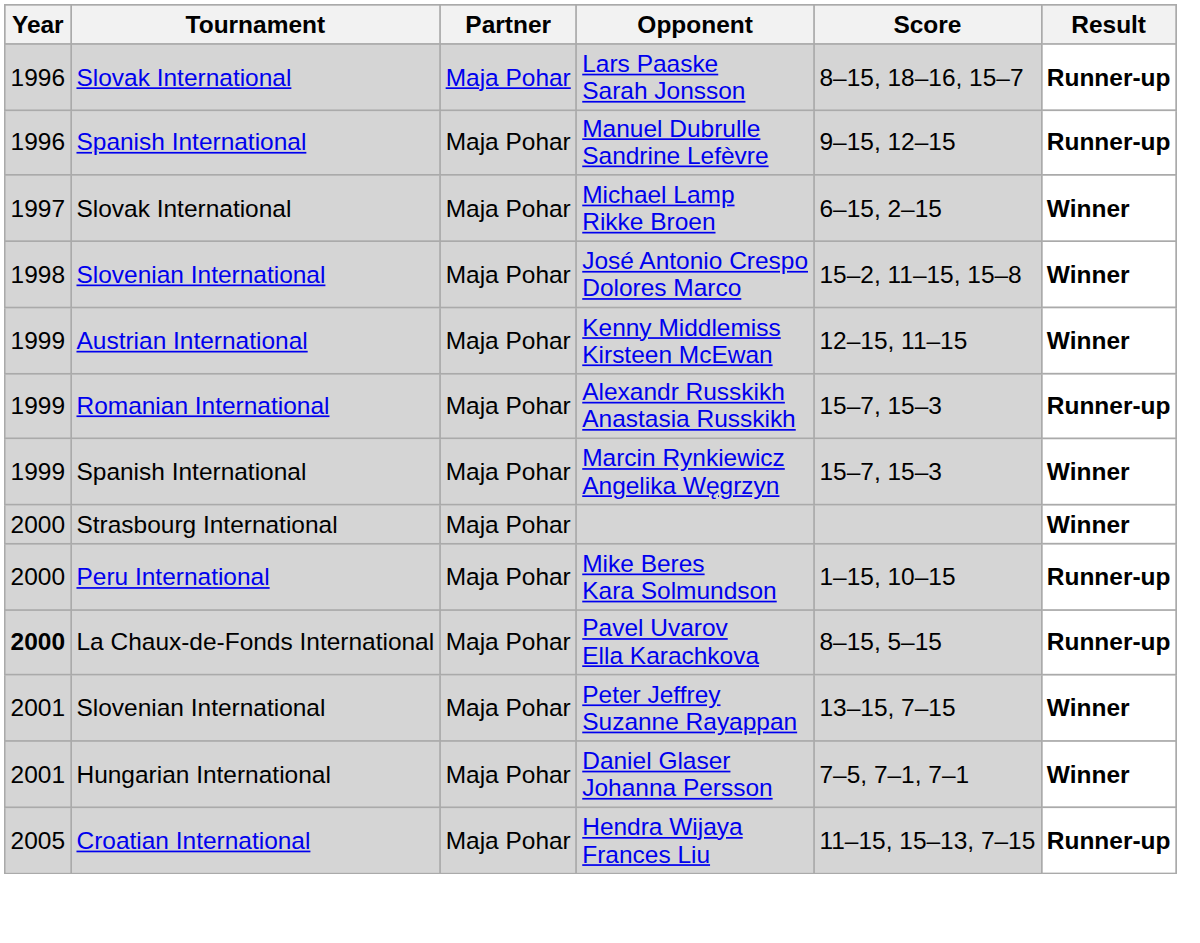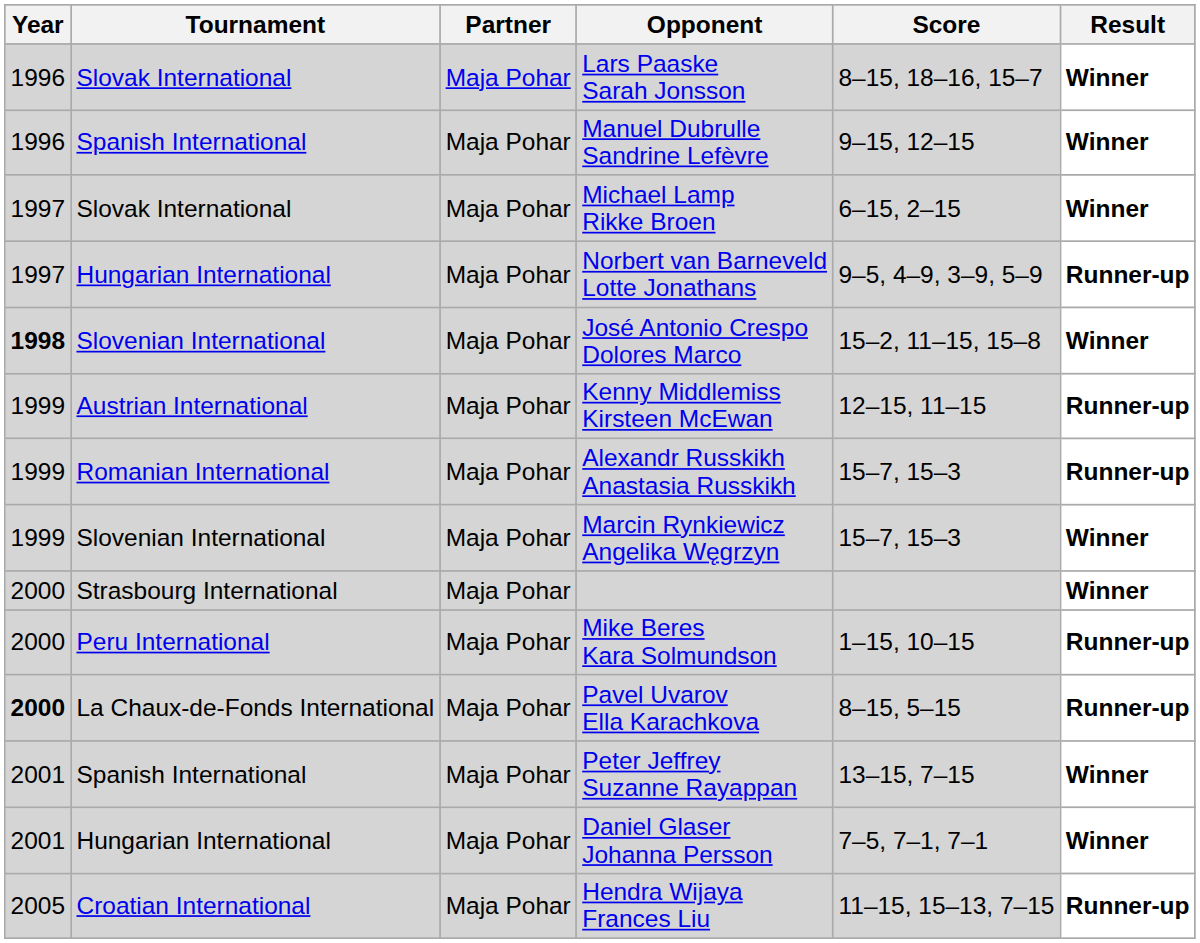Lars Paaske Sarah Jonsson | Result: Runner-up -> Winner
Manuel Dubrulle Sandrine Lefèvre | Result: Runner-up -> Winner
+ row: 1997 | Hungarian International | Maja Pohar | Norbert van Barneveld Lotte Jonathans | 9–5, 4–9, 3–9, 5–9 | Runner-up
José Antonio Crespo Dolores Marco | Year: normal -> bold
Kenny Middlemiss Kirsteen McEwan | Result: Winner -> Runner-up
Marcin Rynkiewicz Angelika Węgrzyn | Tournament: Spanish International -> Slovenian International
Peter Jeffrey Suzanne Rayappan | Tournament: Slovenian International -> Spanish International
